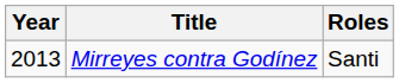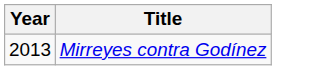- column: Roles | Santi
